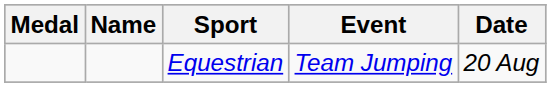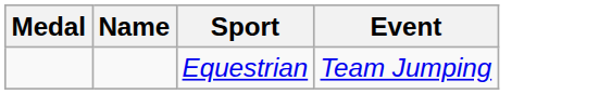- column: Date | 20 Aug
